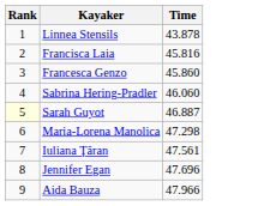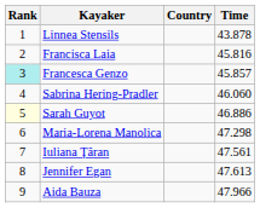+ column: Country
Francesca Genzo | Rank: no background -> paleturquoise background
Francesca Genzo | Time: 45.860 -> 45.857
Sarah Guyot | Time: 46.887 -> 46.886
Jennifer Egan | Time: 47.696 -> 47.613
